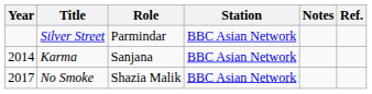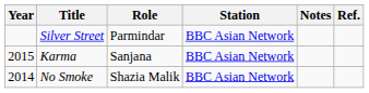Karma | Year: 2014 -> 2015
No Smoke | Year: 2017 -> 2014
